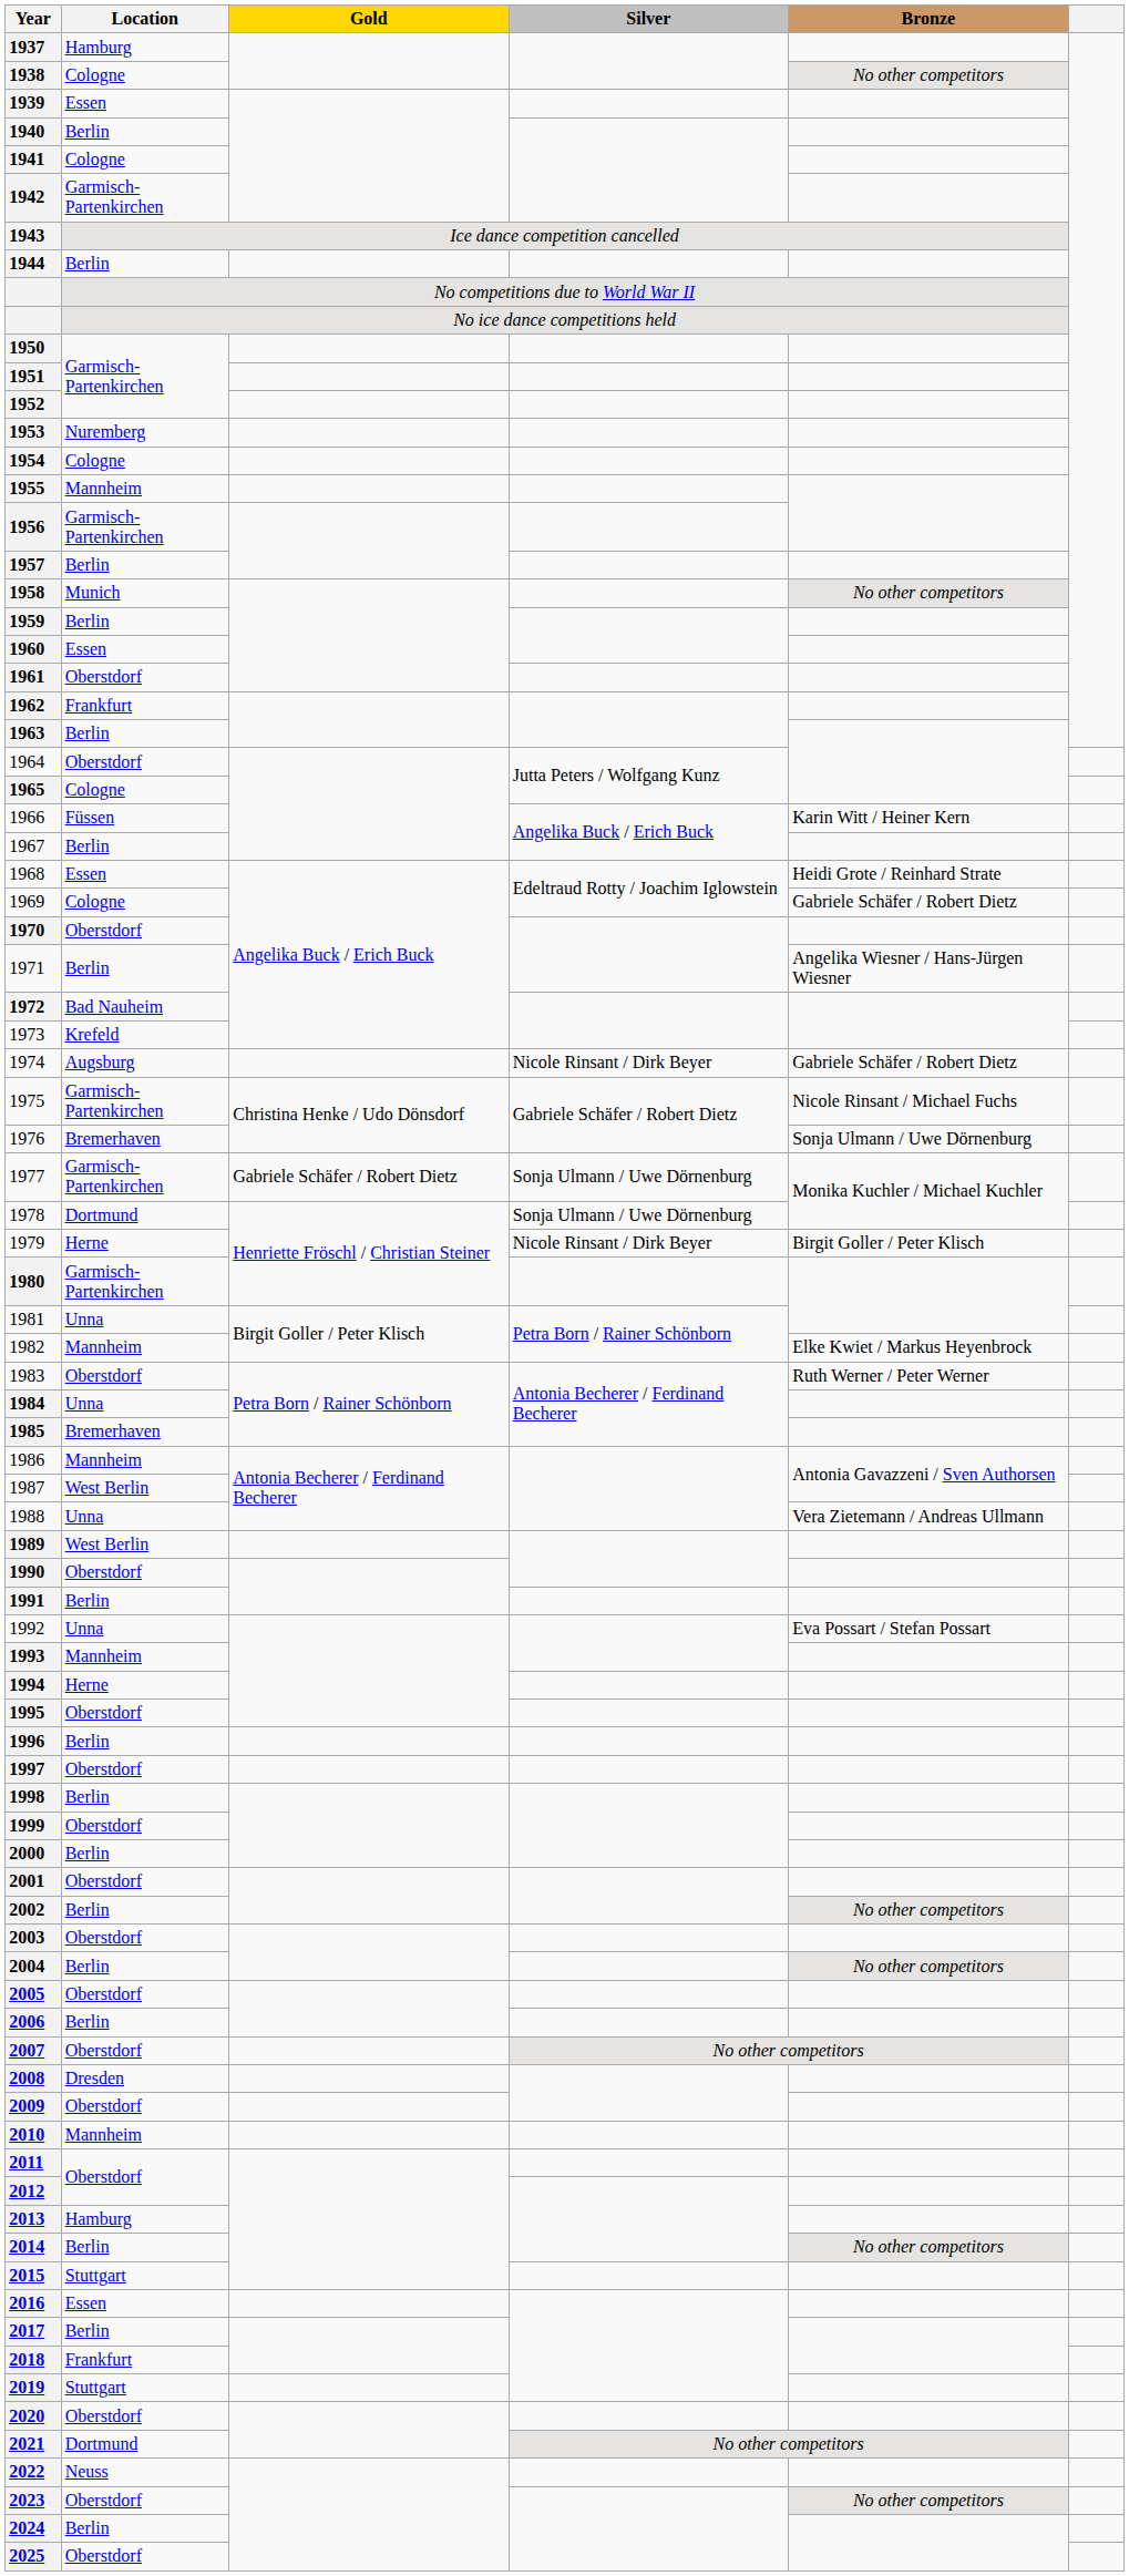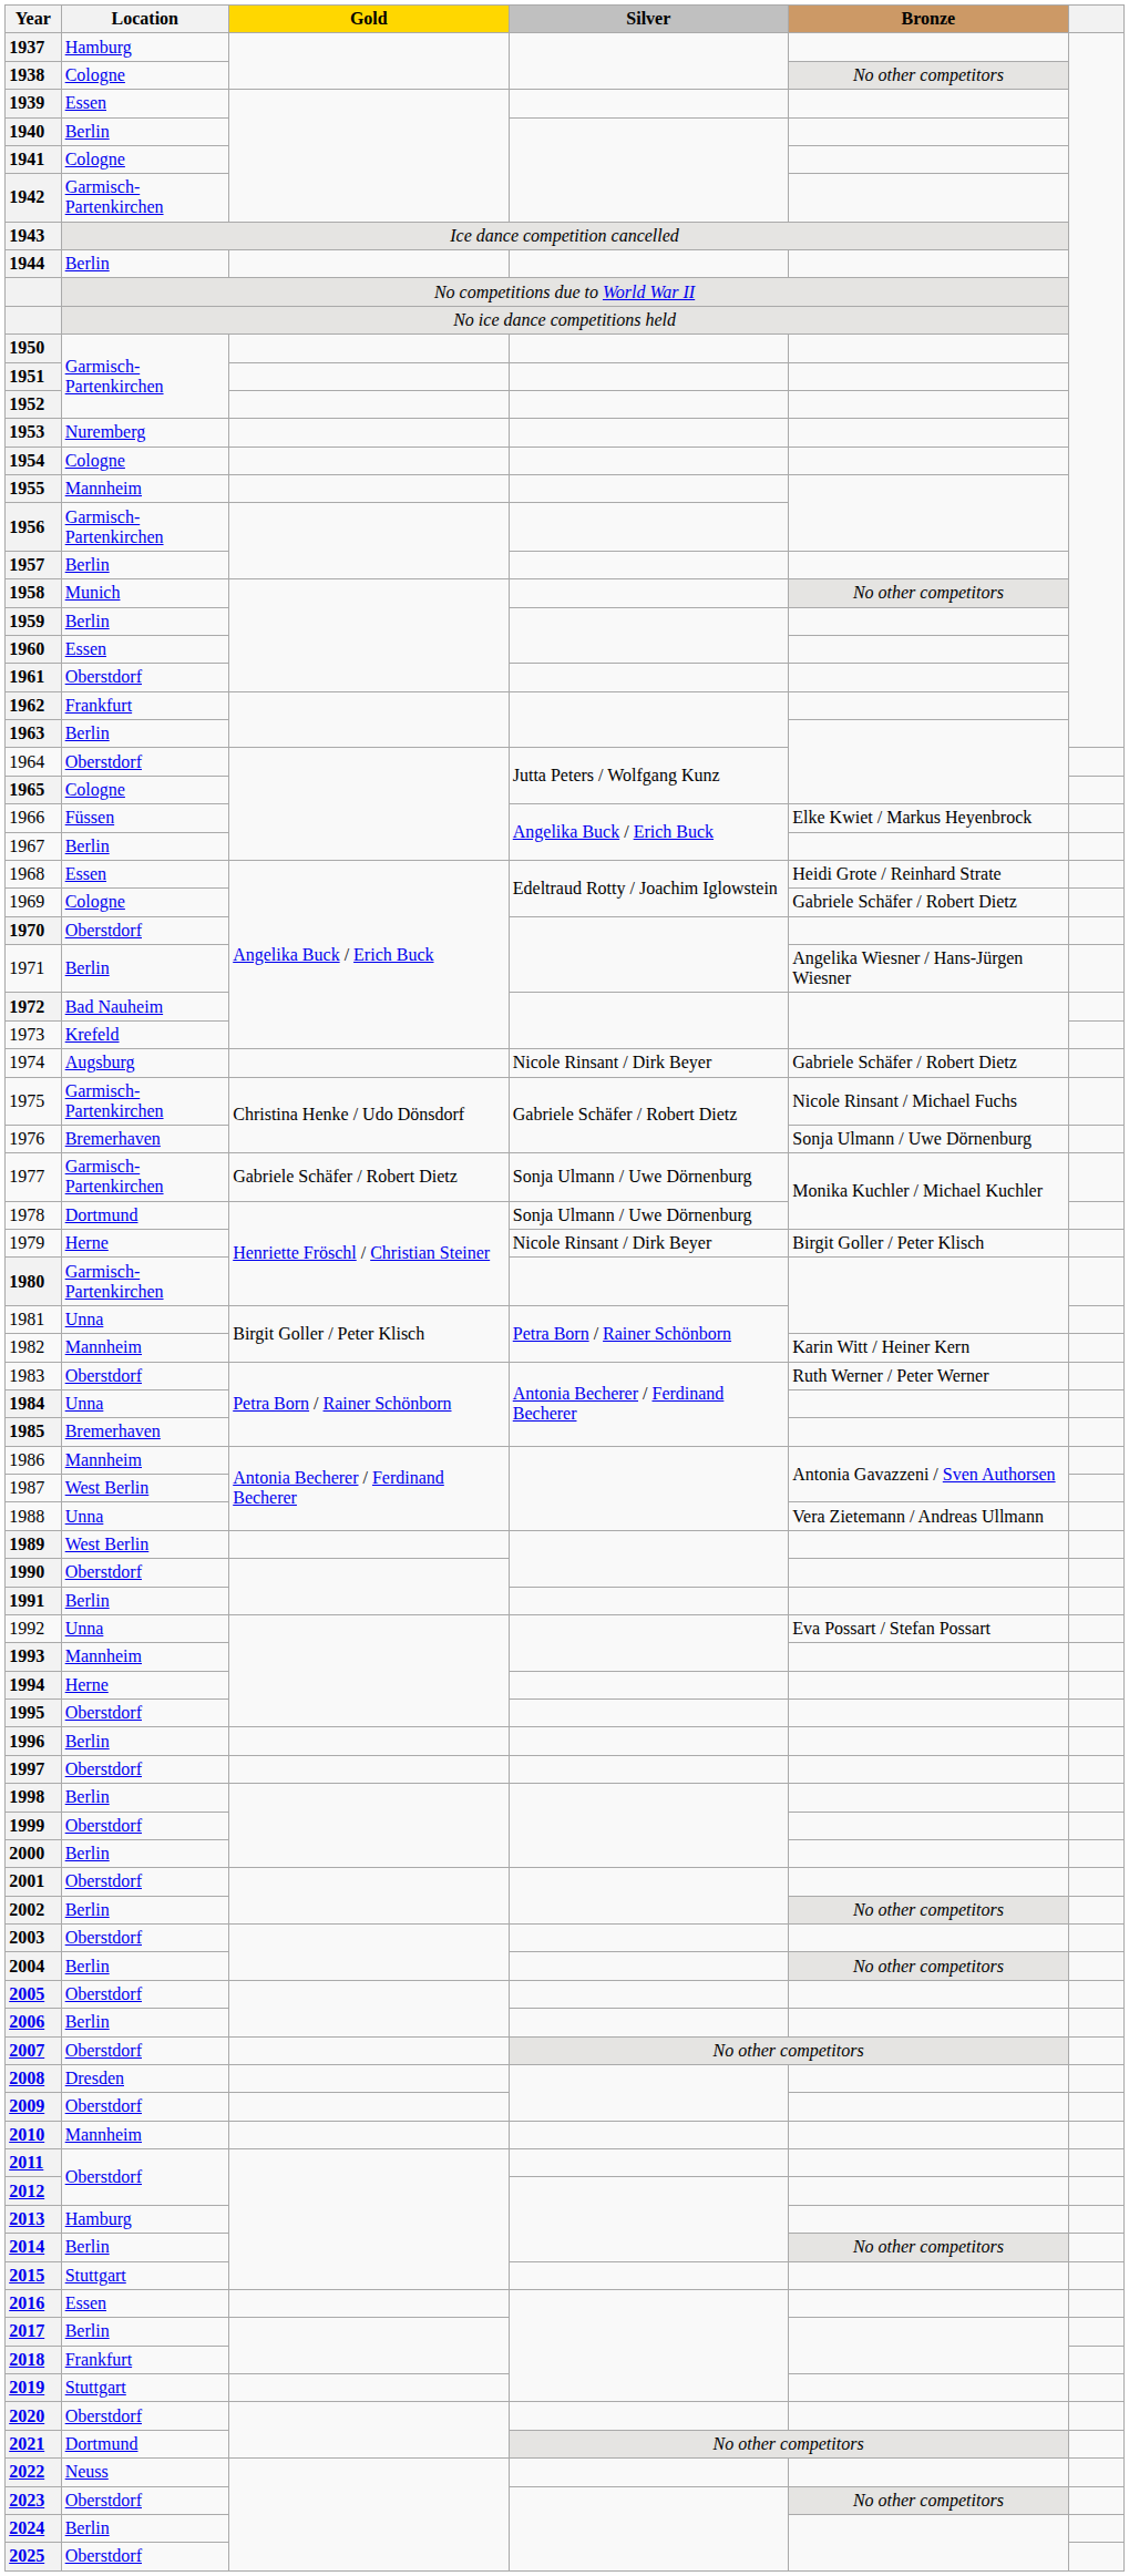1966 | Bronze: Karin Witt / Heiner Kern -> Elke Kwiet / Markus Heyenbrock
1982 | Bronze: Elke Kwiet / Markus Heyenbrock -> Karin Witt / Heiner Kern
